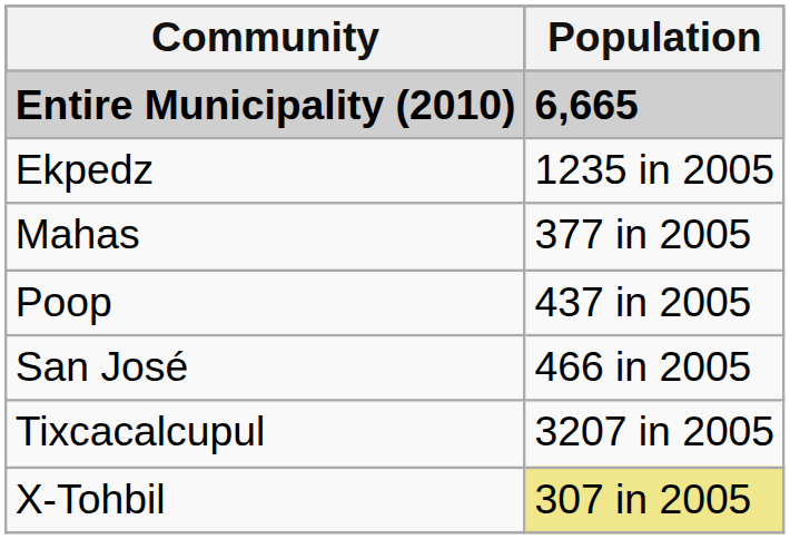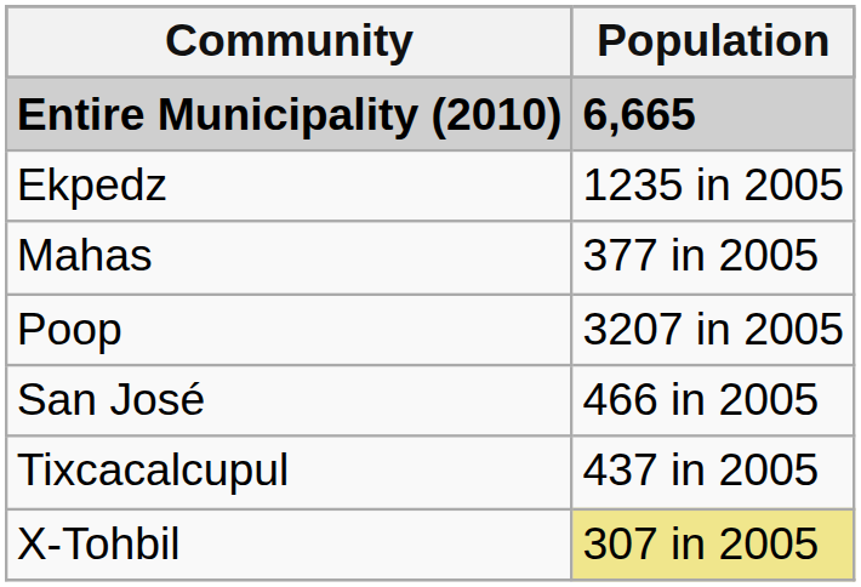Poop | Population: 437 in 2005 -> 3207 in 2005
Tixcacalcupul | Population: 3207 in 2005 -> 437 in 2005
